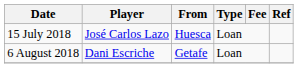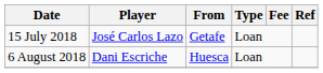15 July 2018 | From: Huesca -> Getafe
6 August 2018 | From: Getafe -> Huesca
